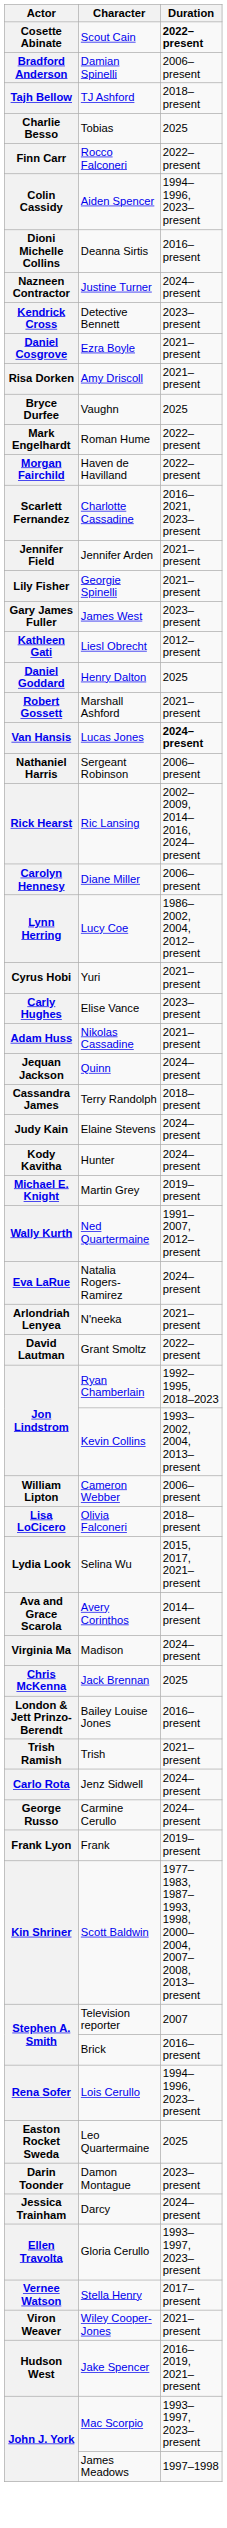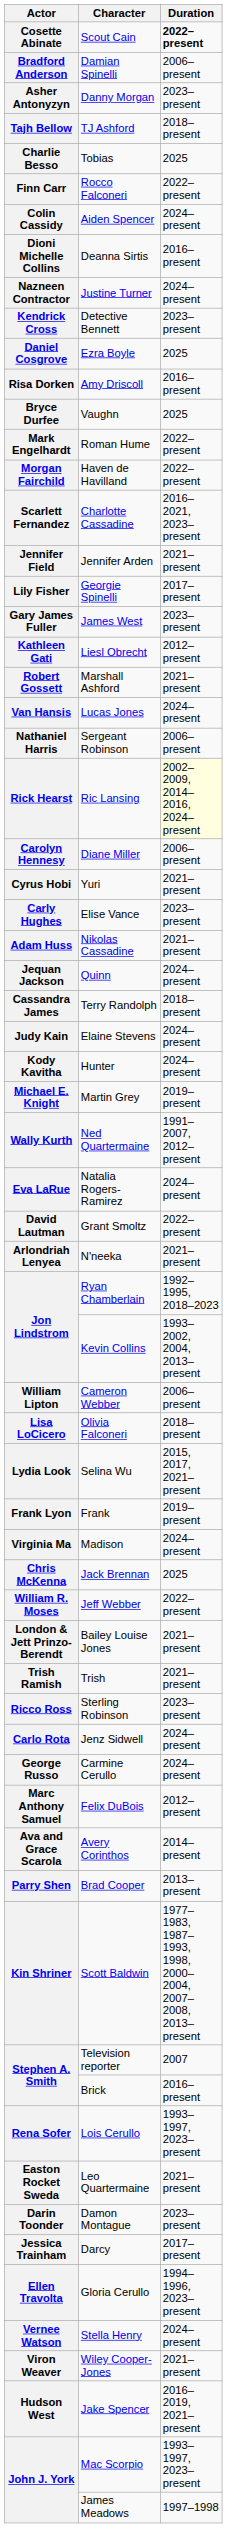+ row: Asher Antonyzyn | Danny Morgan | 2023–present
Colin Cassidy | Duration: 1994–1996, 2023–present -> 2024–present
Daniel Cosgrove | Duration: 2021–present -> 2025
Risa Dorken | Duration: 2021–present -> 2016–present
Lily Fisher | Duration: 2021–present -> 2017–present
- row: Daniel Goddard | Henry Dalton | 2025
Van Hansis | Duration: bold -> normal
Rick Hearst | Duration: no background -> lightyellow background
- row: Lynn Herring | Lucy Coe | 1986–2002, 2004, 2012–present
rows swapped: David Lautman <-> Arlondriah Lenyea
rows swapped: Frank Lyon <-> Ava and Grace Scarola
+ row: William R. Moses | Jeff Webber | 2022–present
London & Jett Prinzo-Berendt | Duration: 2016–present -> 2021–present
+ row: Ricco Ross | Sterling Robinson | 2023–present
+ row: Marc Anthony Samuel | Felix DuBois | 2012–present
+ row: Parry Shen | Brad Cooper | 2013–present
Rena Sofer | Duration: 1994–1996, 2023–present -> 1993–1997, 2023–present
Easton Rocket Sweda | Duration: 2025 -> 2021–present
Jessica Trainham | Duration: 2024–present -> 2017–present
Ellen Travolta | Duration: 1993–1997, 2023–present -> 1994–1996, 2023–present
Vernee Watson | Duration: 2017–present -> 2024–present
